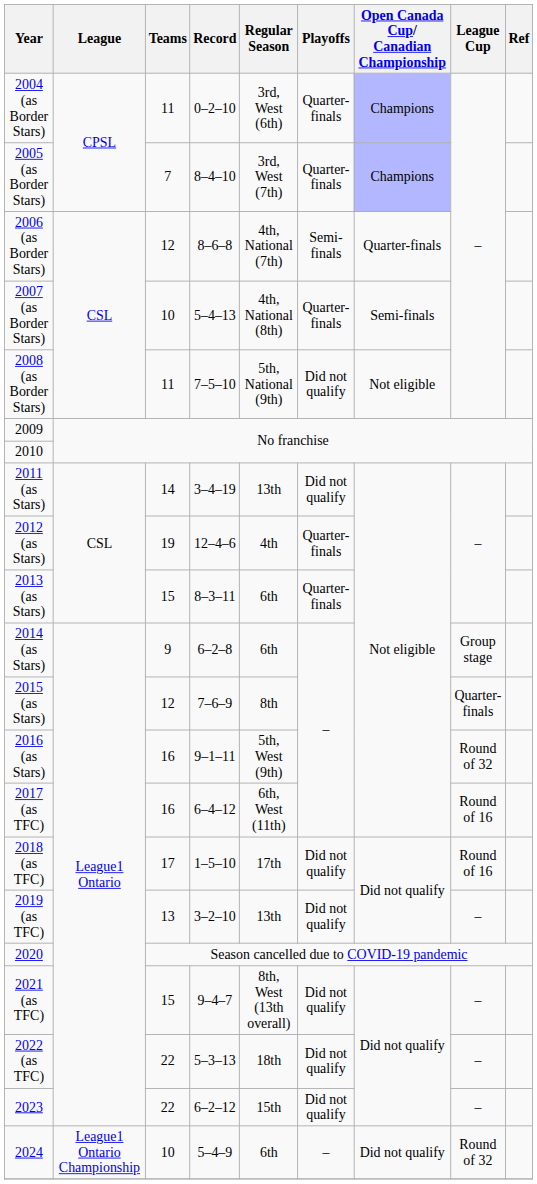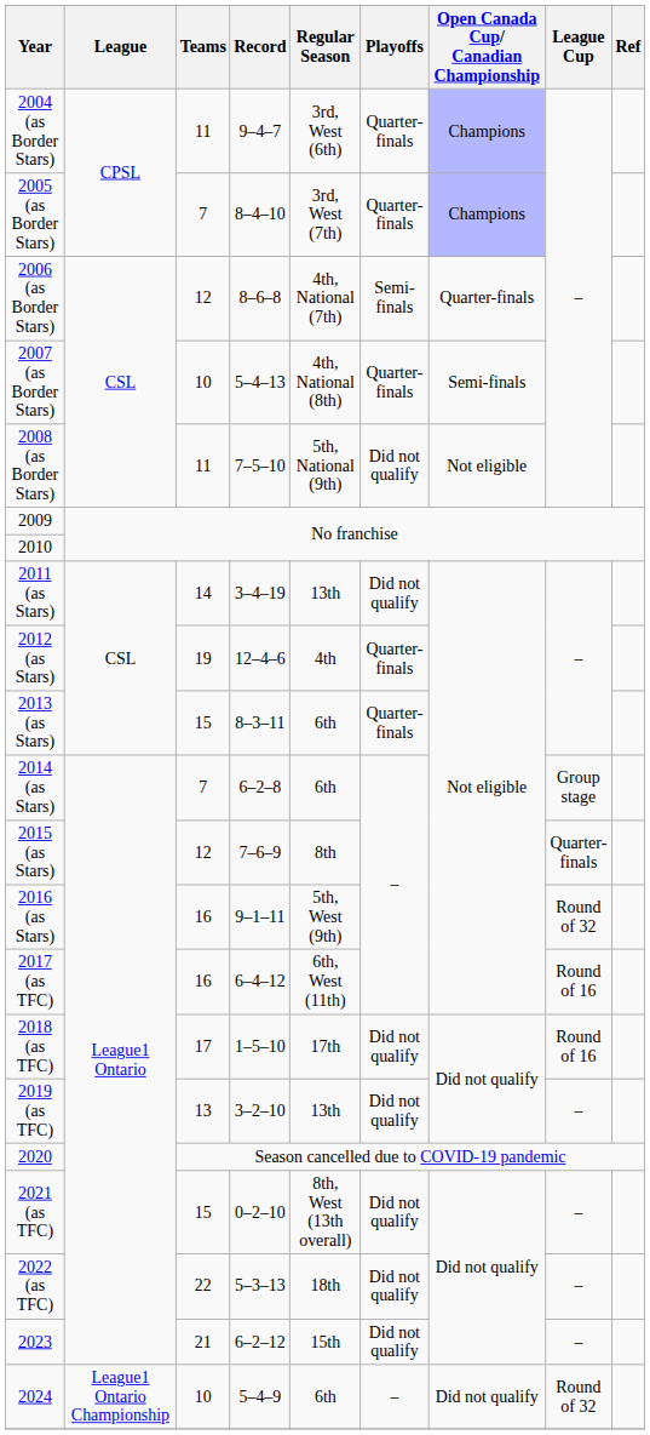2004 (as Border Stars) | Record: 0–2–10 -> 9–4–7
2014 (as Stars) | Teams: 9 -> 7
2021 (as TFC) | Record: 9–4–7 -> 0–2–10
2023 | Teams: 22 -> 21
